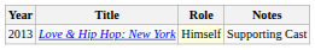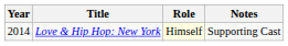Love & Hip Hop: New York | Year: 2013 -> 2014
